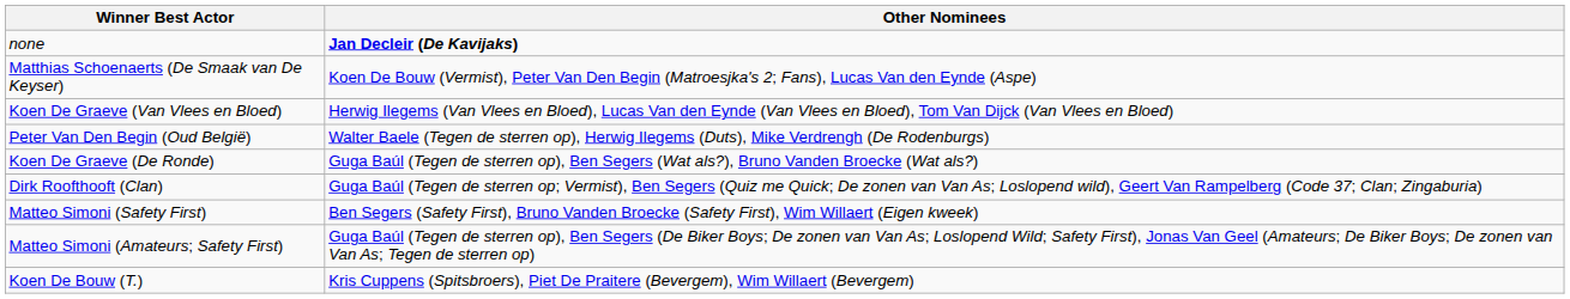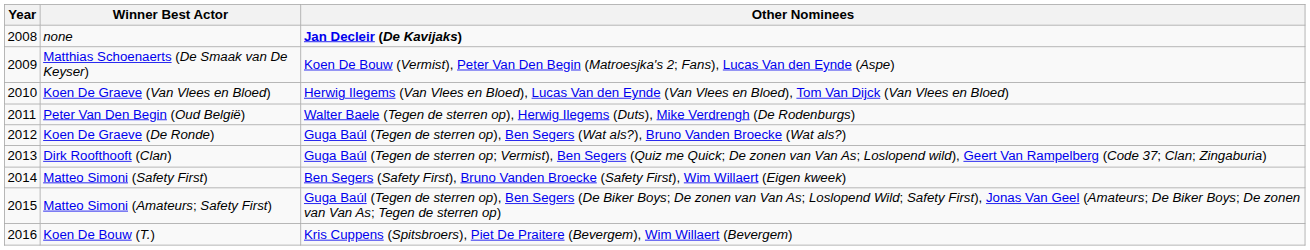+ column: Year | 2008 | 2009 | 2010 | 2011 | 2012 | 2013 | 2014 | 2015 | 2016
